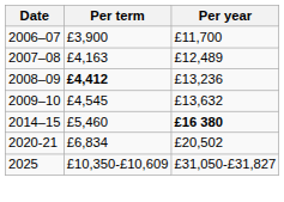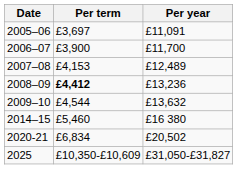+ row: 2005–06 | £3,697 | £11,091
2007–08 | Per term: £4,163 -> £4,153
2009–10 | Per term: £4,545 -> £4,544
2014–15 | Per year: bold -> normal
